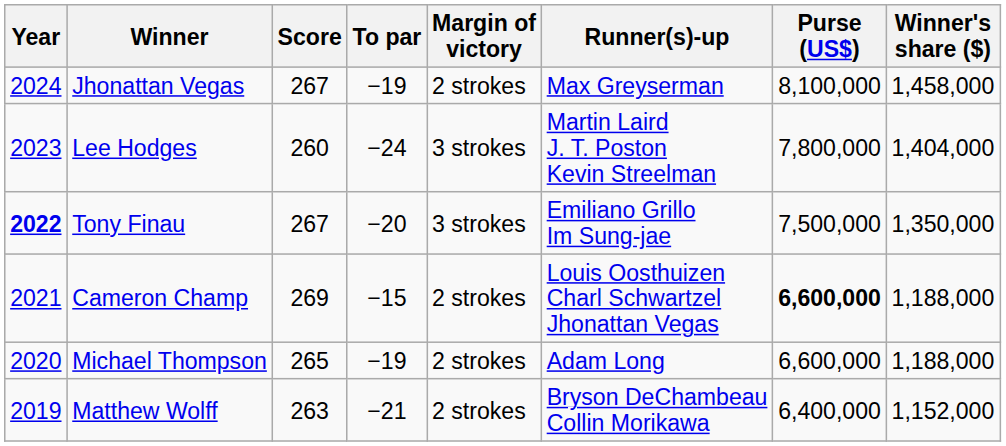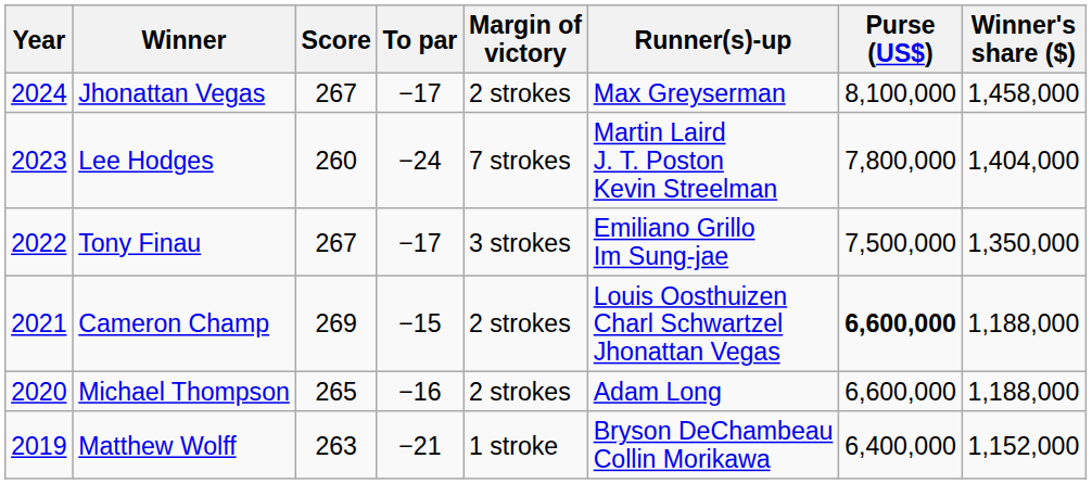Jhonattan Vegas | To par: −19 -> −17
Lee Hodges | Margin of victory: 3 strokes -> 7 strokes
Tony Finau | Year: bold -> normal
Tony Finau | To par: −20 -> −17
Michael Thompson | To par: −19 -> −16
Matthew Wolff | Margin of victory: 2 strokes -> 1 stroke
